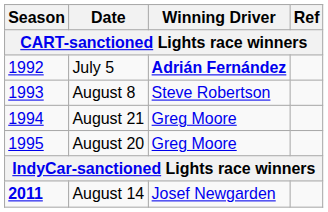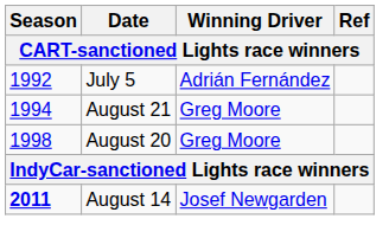July 5 | Winning Driver: bold -> normal
- row: 1993 | August 8 | Steve Robertson
August 20 | Season: 1995 -> 1998
